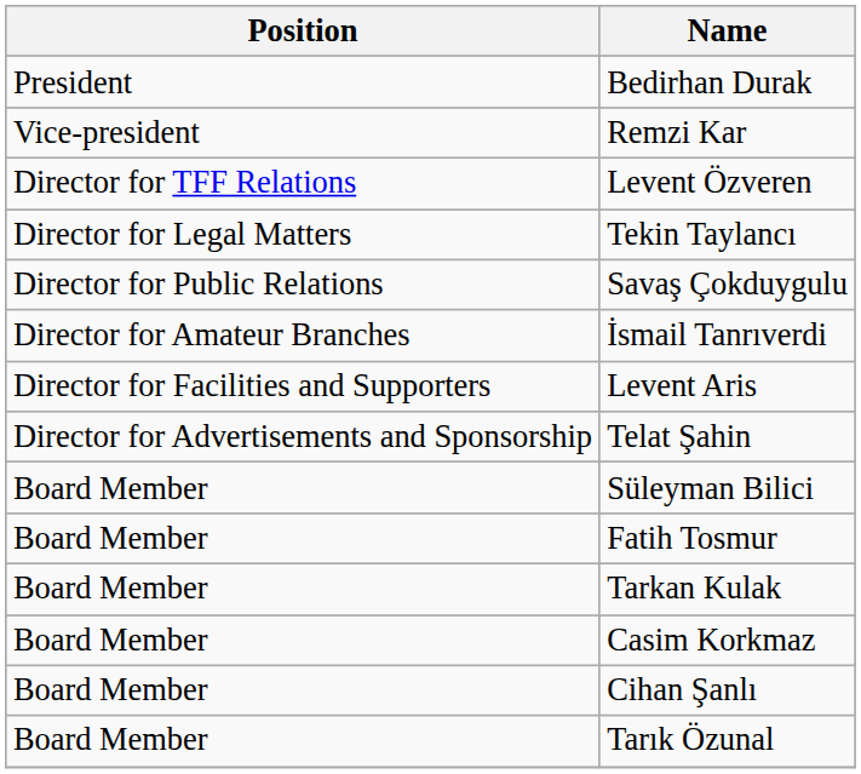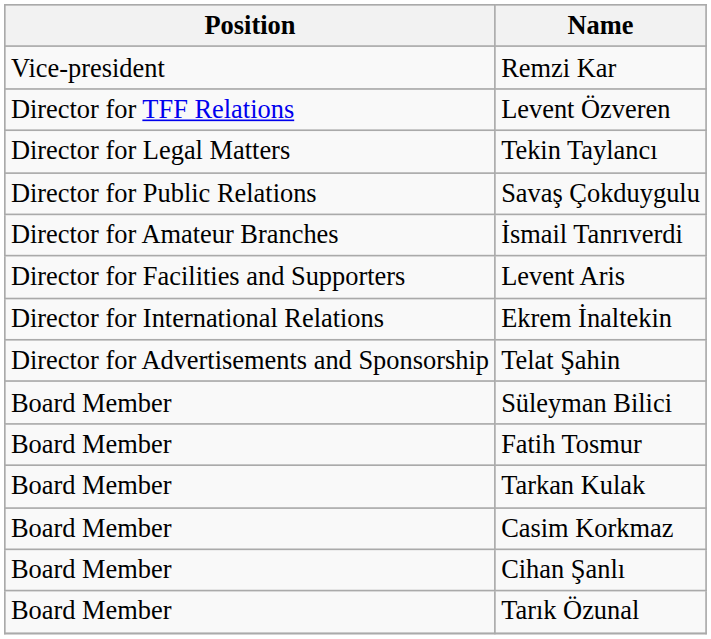- row: President | Bedirhan Durak
+ row: Director for International Relations | Ekrem İnaltekin
